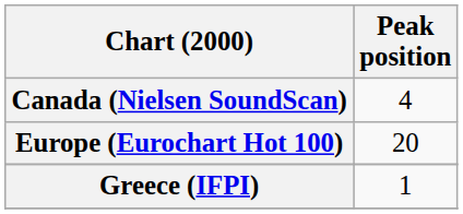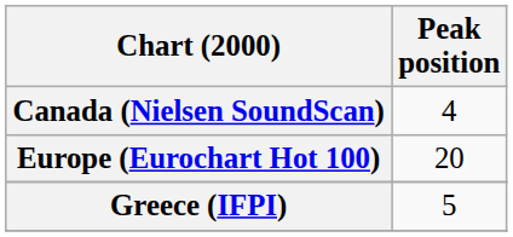Greece (IFPI) | Peak position: 1 -> 5
